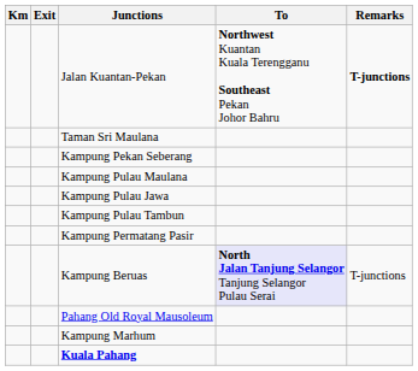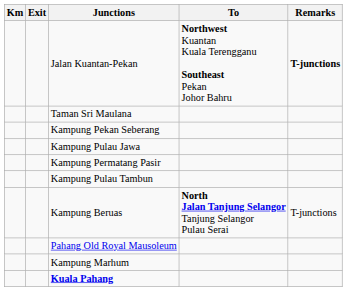- row: Kampung Pulau Maulana
rows swapped: Kampung Pulau Tambun <-> Kampung Permatang Pasir
Kampung Beruas | To: lavender background -> no background
